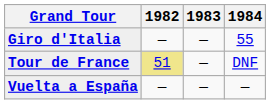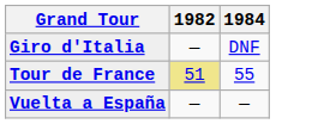- column: 1983 | — | — | —
Giro d'Italia | 1984: 55 -> DNF
Tour de France | 1984: DNF -> 55
